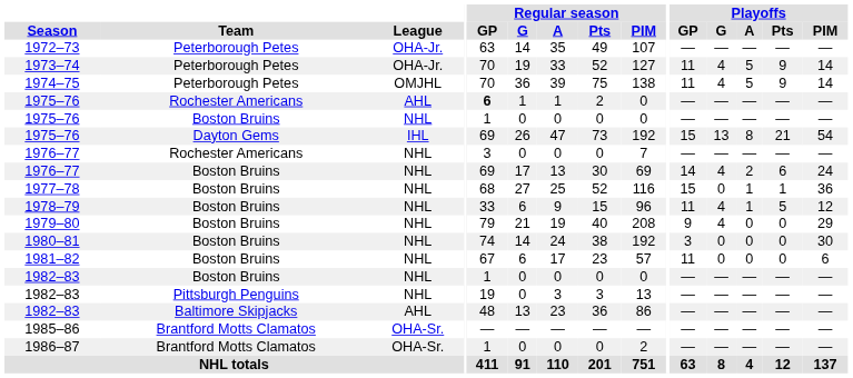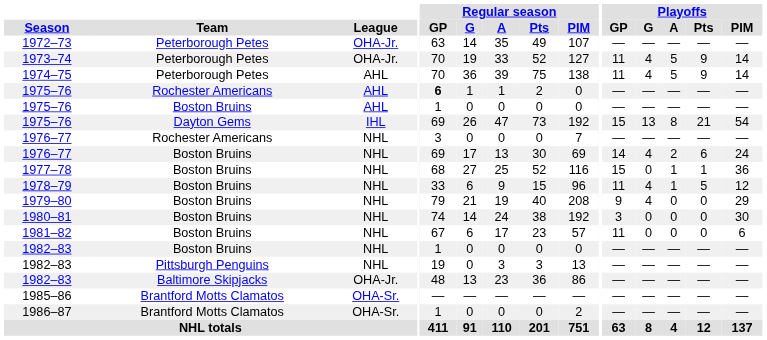1974–75 | League: OMJHL -> AHL
1975–76 / Boston Bruins | League: NHL -> AHL
1982–83 / Baltimore Skipjacks | League: AHL -> OHA-Jr.
